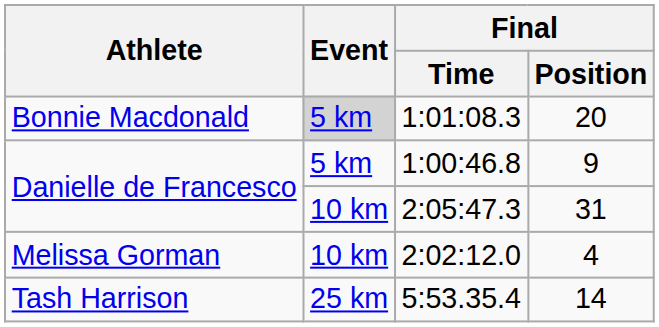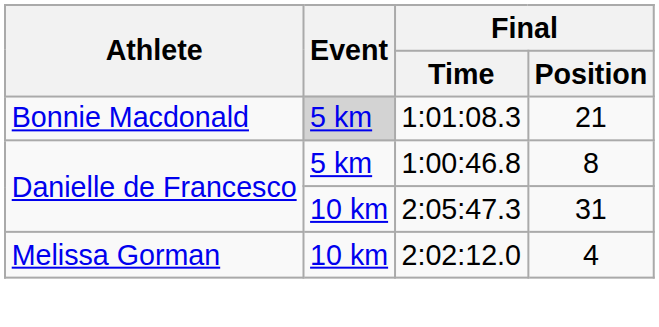1:01:08.3 | Final / Position: 20 -> 21
1:00:46.8 | Final / Position: 9 -> 8
- row: Tash Harrison | 25 km | 5:53.35.4 | 14
